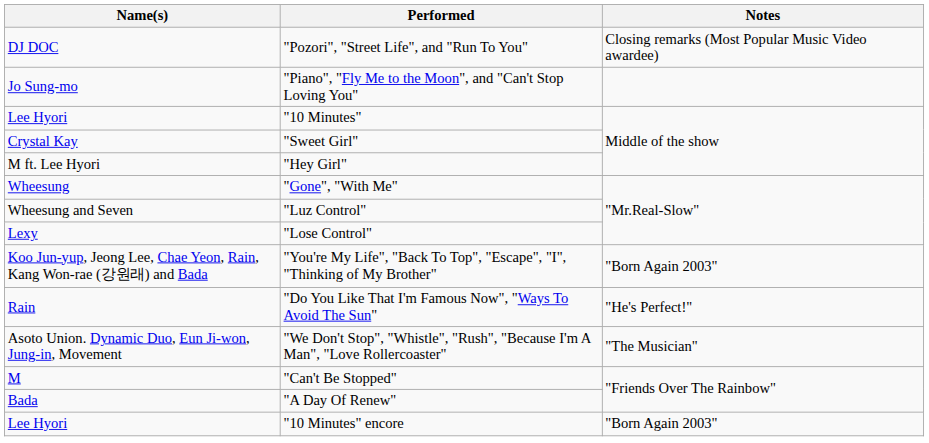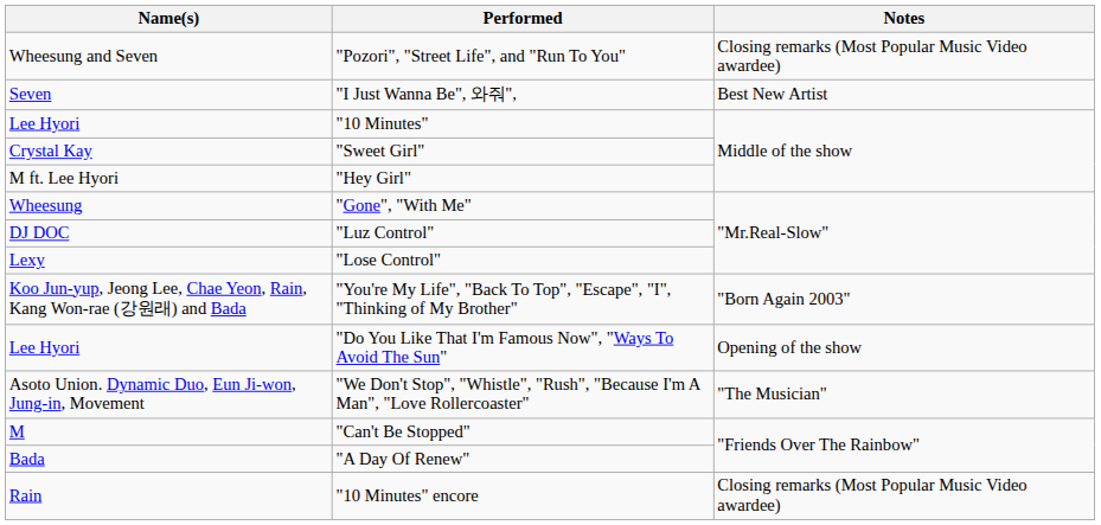"Pozori", "Street Life", and "Run To You" | Name(s): DJ DOC -> Wheesung and Seven
+ row: Seven | "I Just Wanna Be", 와줘", | Best New Artist
- row: Jo Sung-mo | "Piano", "Fly Me to the Moon", and "Can't Stop Loving You"
"Luz Control" | Name(s): Wheesung and Seven -> DJ DOC
"Do You Like That I'm Famous Now", "Ways To Avoid The Sun" | Name(s): Rain -> Lee Hyori
"Do You Like That I'm Famous Now", "Ways To Avoid The Sun" | Notes: "He's Perfect!" -> Opening of the show
"10 Minutes" encore | Name(s): Lee Hyori -> Rain
"10 Minutes" encore | Notes: "Born Again 2003" -> Closing remarks (Most Popular Music Video awardee)
